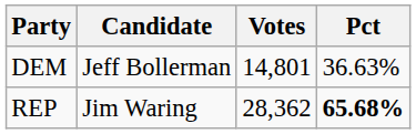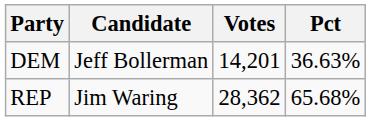DEM | Votes: 14,801 -> 14,201
REP | Pct: bold -> normal
